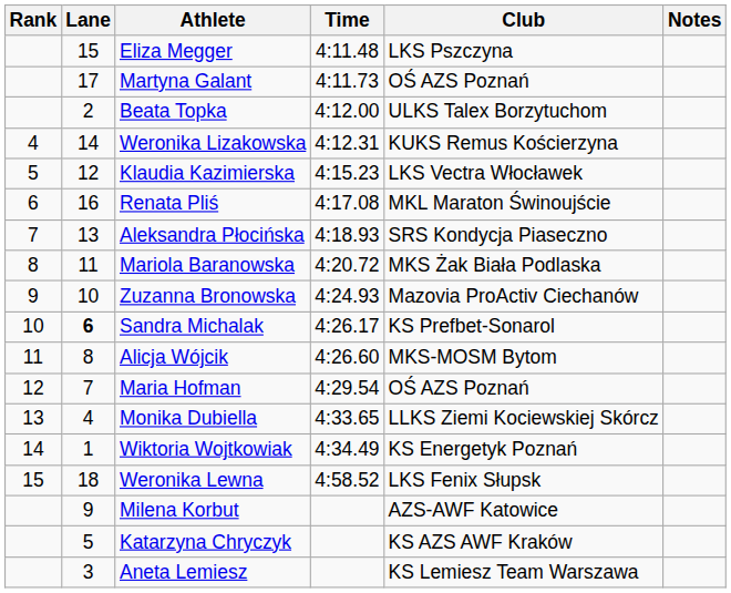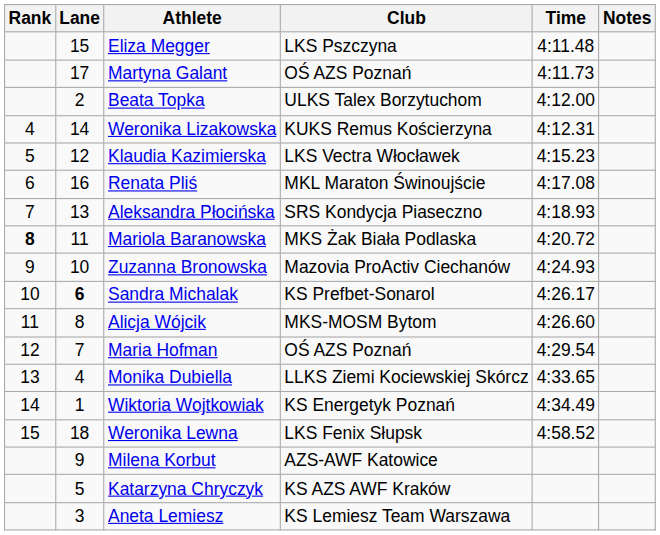columns swapped: Club <-> Time
Mariola Baranowska | Rank: normal -> bold
